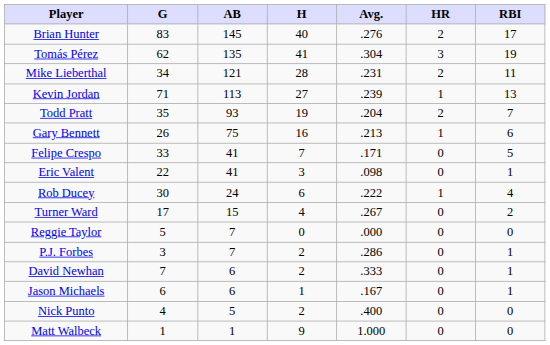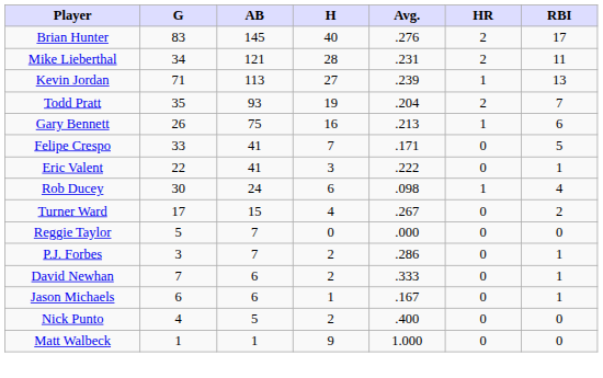- row: Tomás Pérez | 62 | 135 | 41 | .304 | 3 | 19
Eric Valent | Avg.: .098 -> .222
Rob Ducey | Avg.: .222 -> .098
